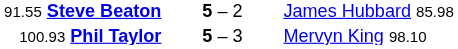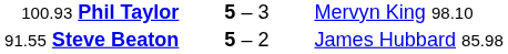rows swapped: 91.55 Steve Beaton <-> 100.93 Phil Taylor
